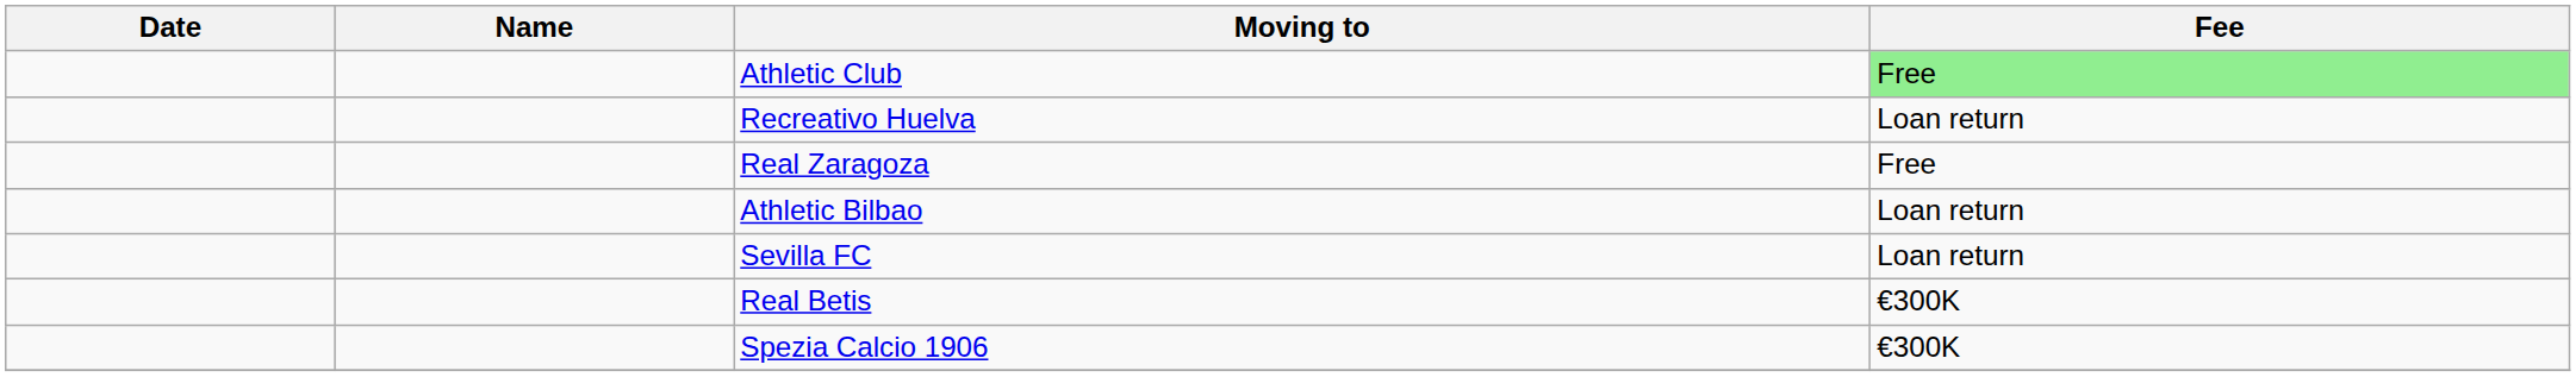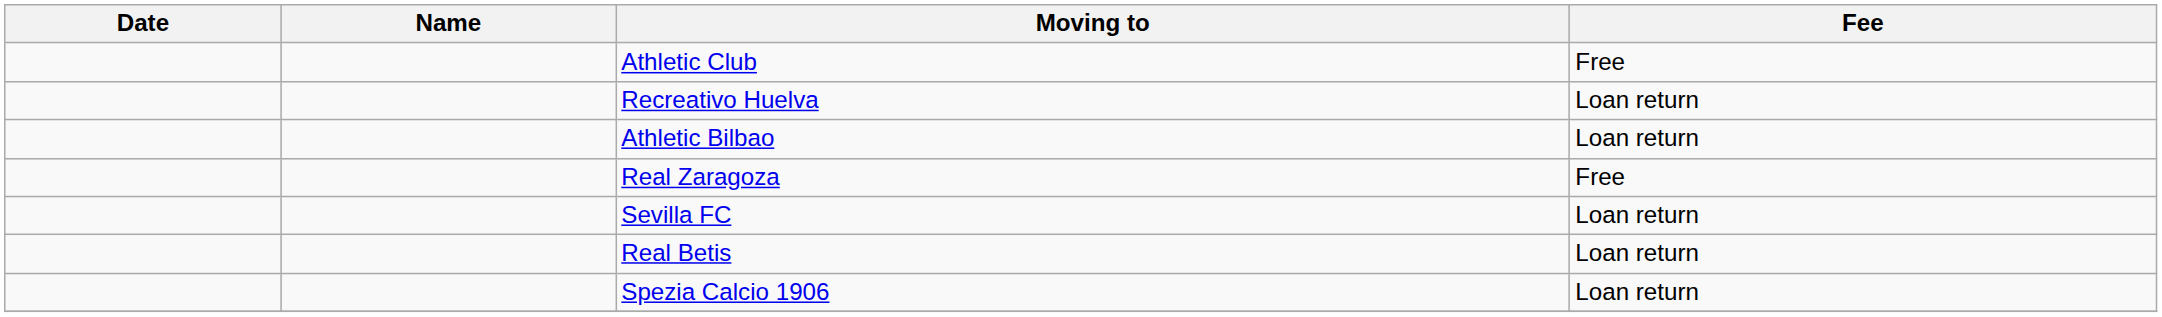Athletic Club | Fee: lightgreen background -> no background
rows swapped: Real Zaragoza <-> Athletic Bilbao
Real Betis | Fee: €300K -> Loan return
Spezia Calcio 1906 | Fee: €300K -> Loan return
